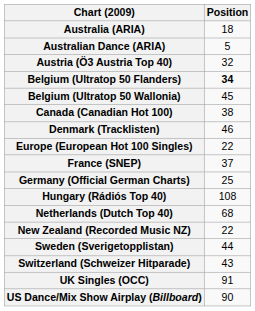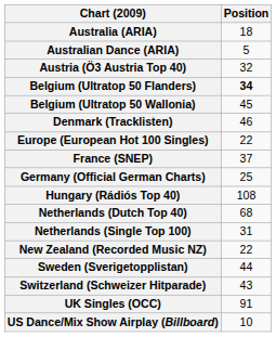- row: Canada (Canadian Hot 100) | 38
+ row: Netherlands (Single Top 100) | 31
US Dance/Mix Show Airplay (Billboard) | Position: 90 -> 10
